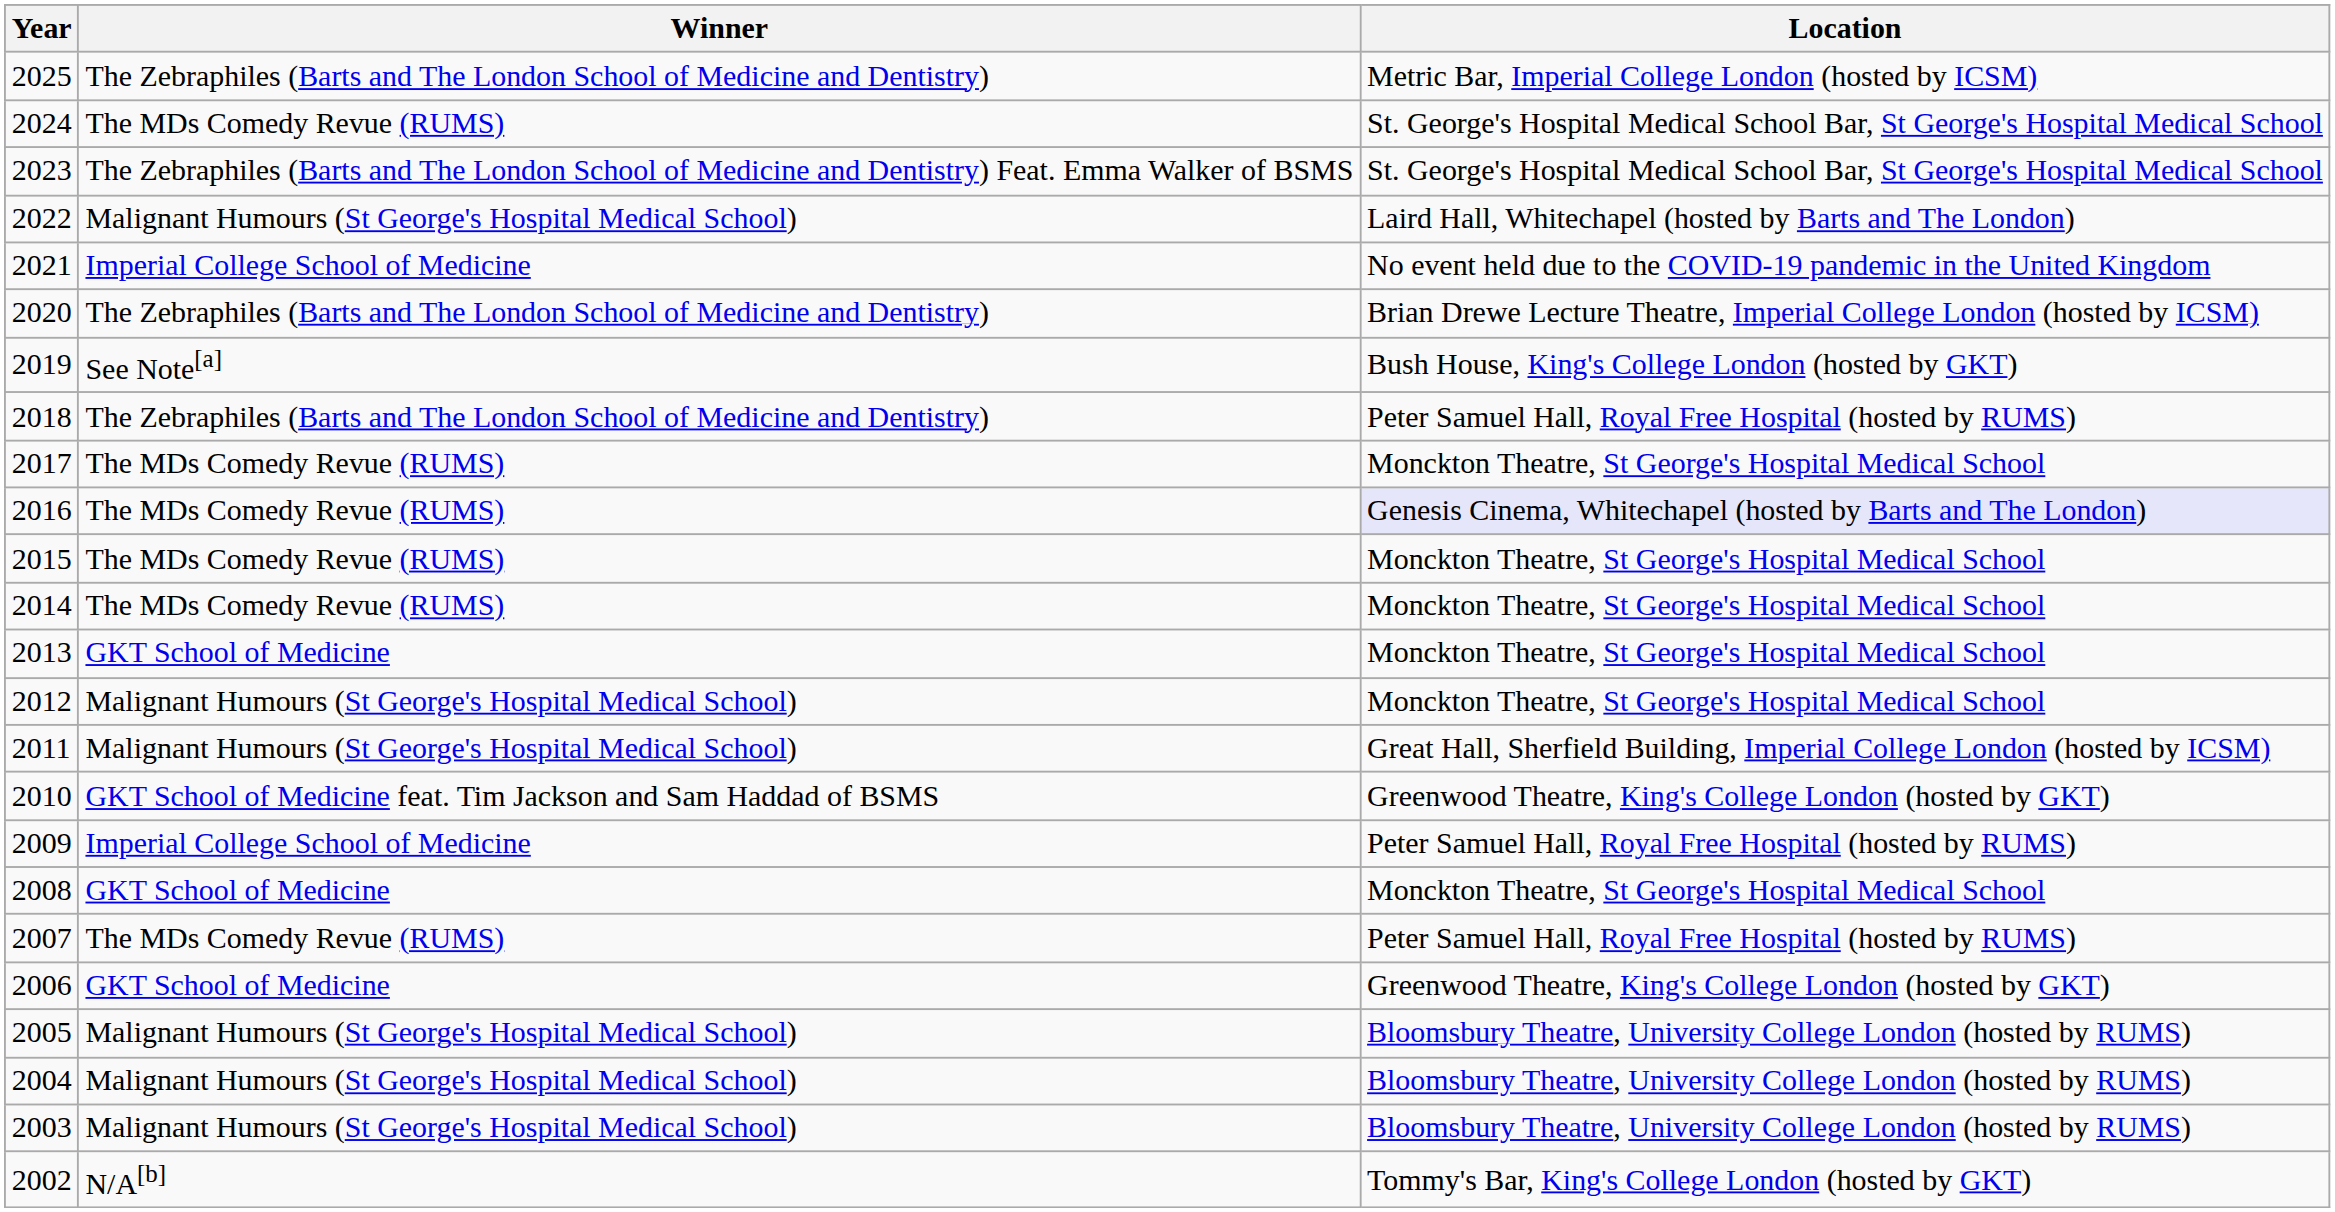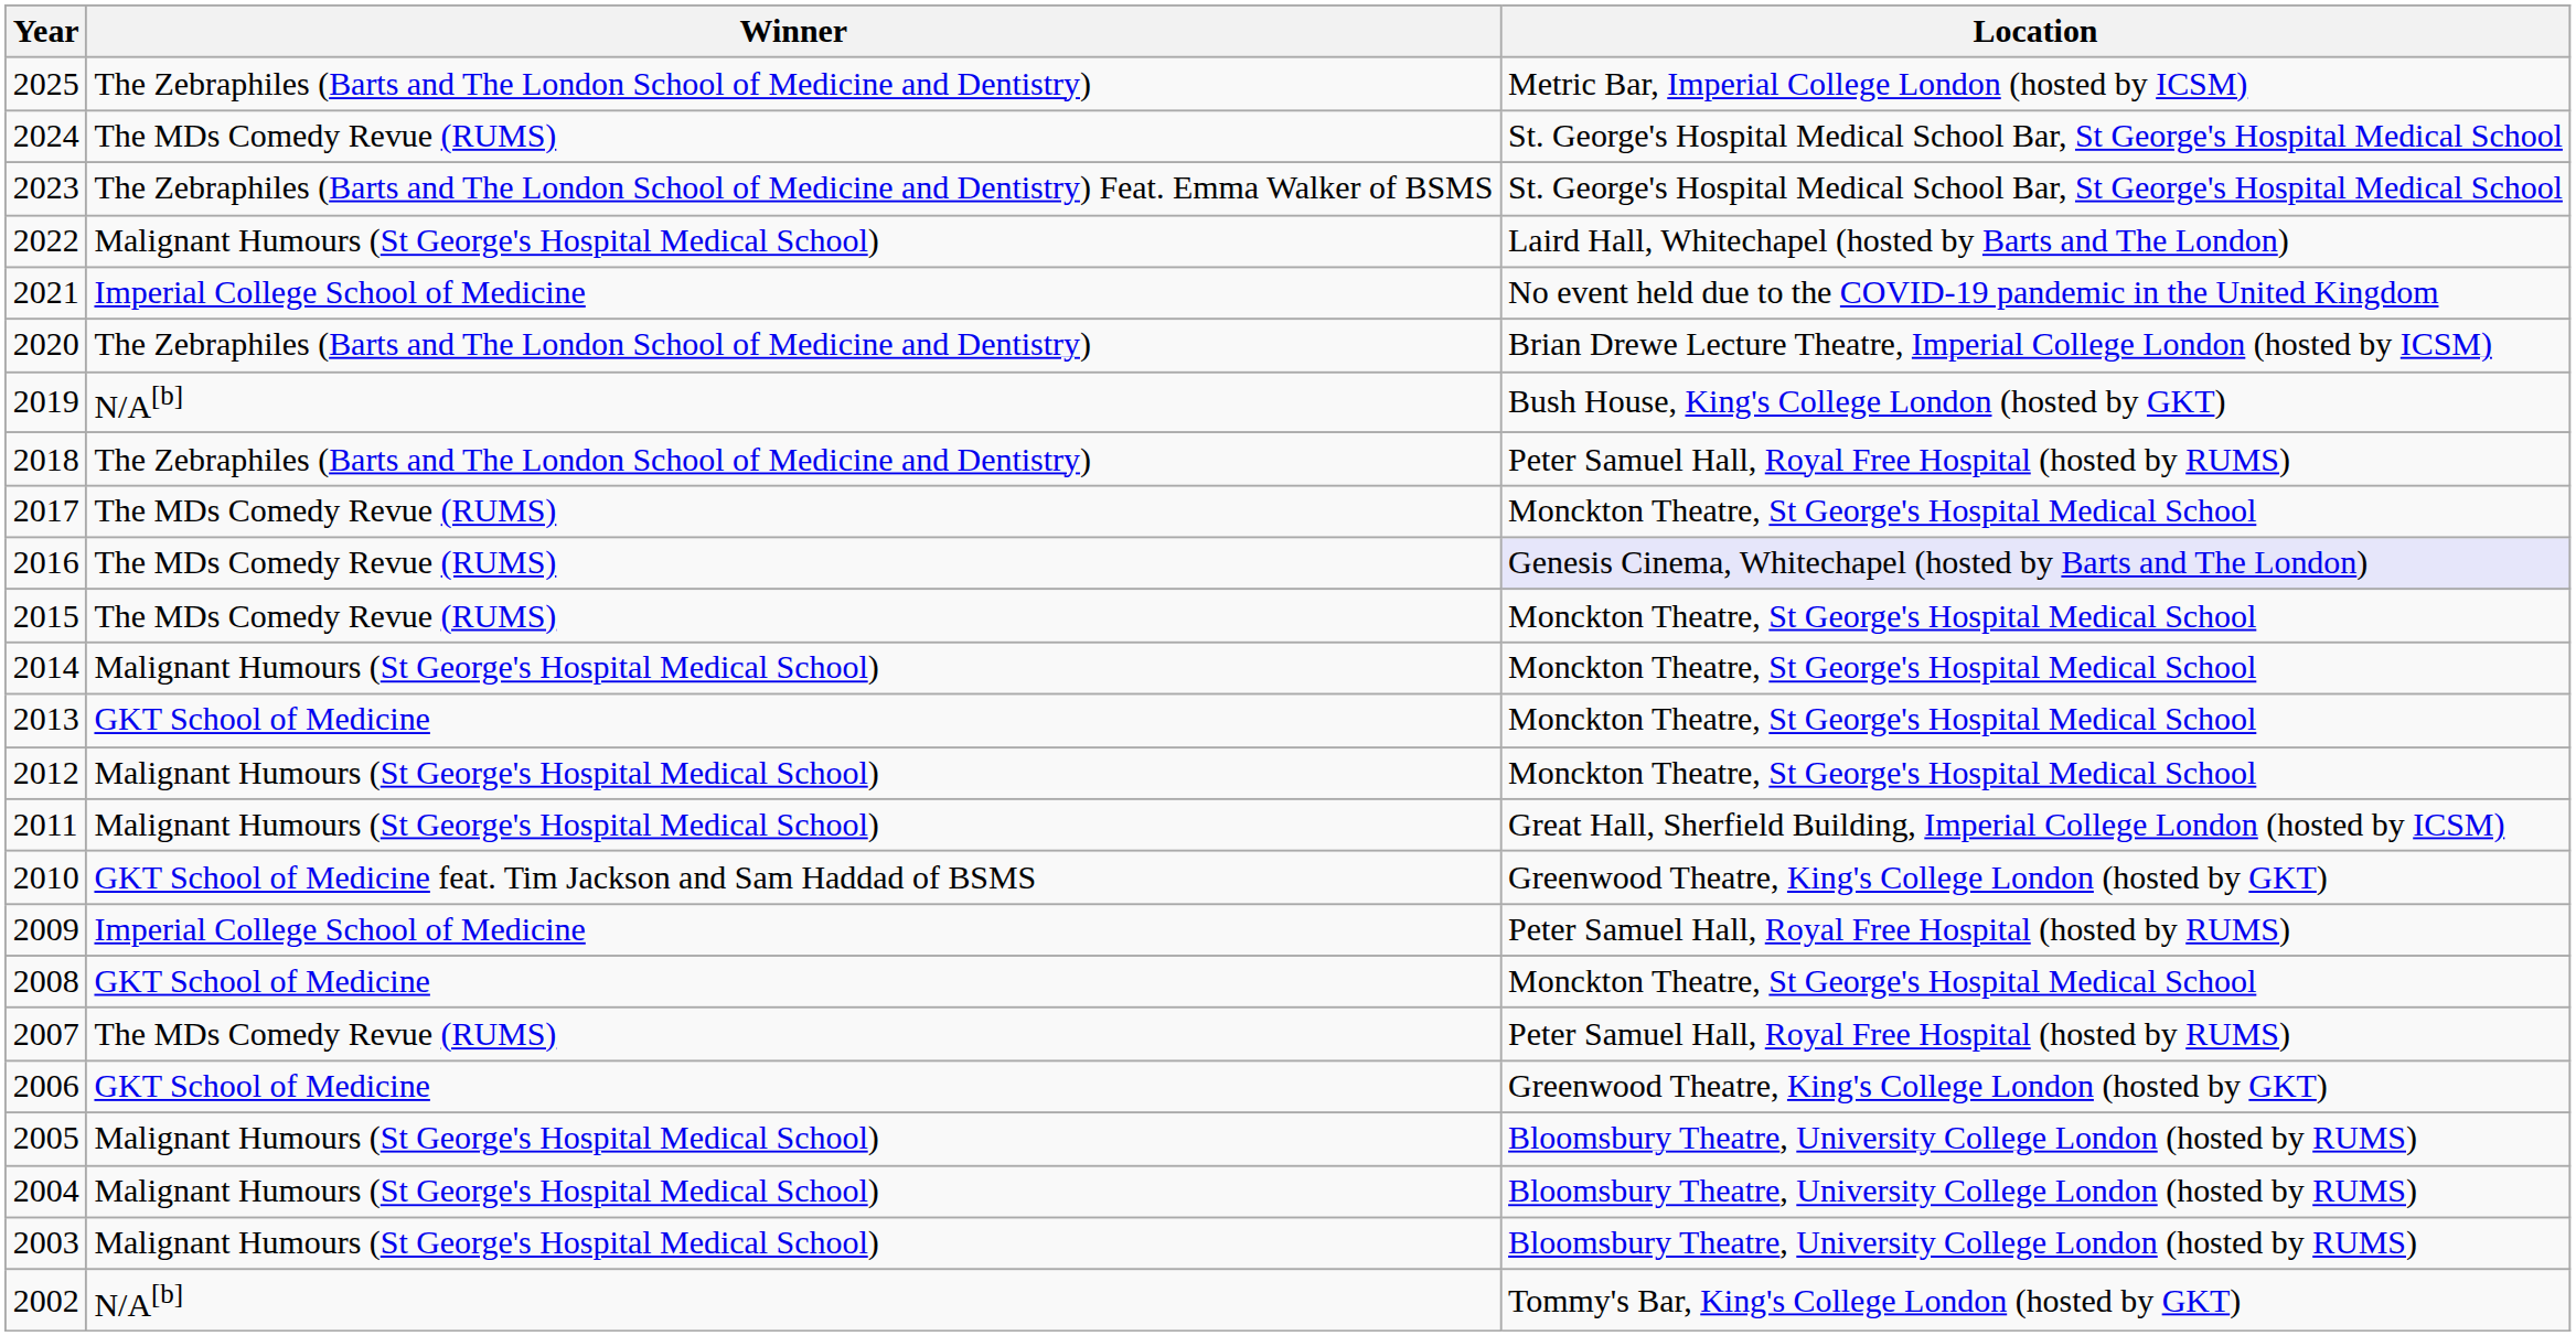2019 | Winner: See Note[a] -> N/A[b]
2014 | Winner: The MDs Comedy Revue (RUMS) -> Malignant Humours (St George's Hospital Medical School)
